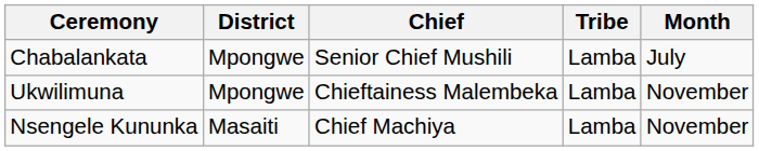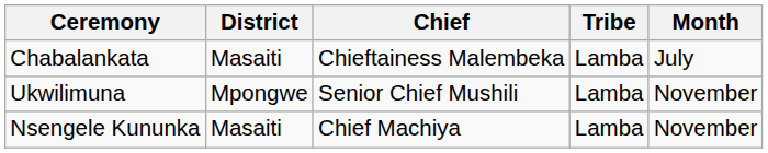Chabalankata | District: Mpongwe -> Masaiti
Chabalankata | Chief: Senior Chief Mushili -> Chieftainess Malembeka
Ukwilimuna | Chief: Chieftainess Malembeka -> Senior Chief Mushili
